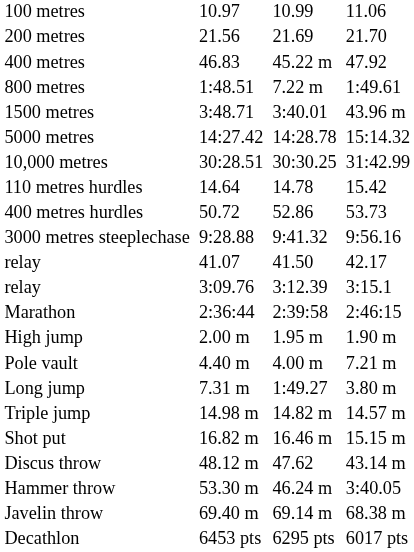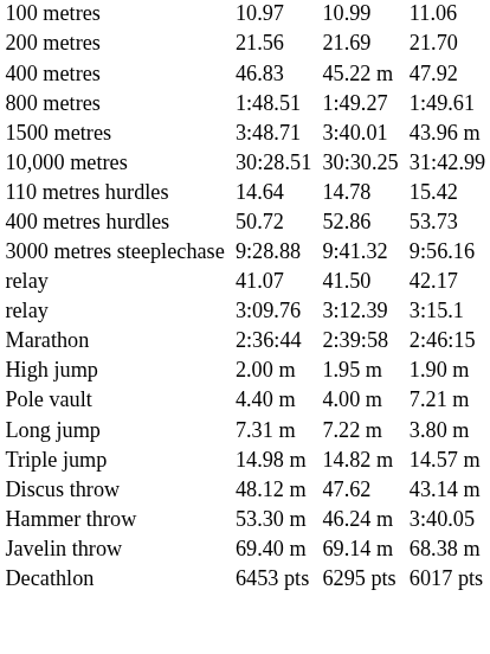800 metres | column 5: 7.22 m -> 1:49.27
- row: 5000 metres | 14:27.42 | 14:28.78 | 15:14.32
Long jump | column 5: 1:49.27 -> 7.22 m
- row: Shot put | 16.82 m | 16.46 m | 15.15 m
